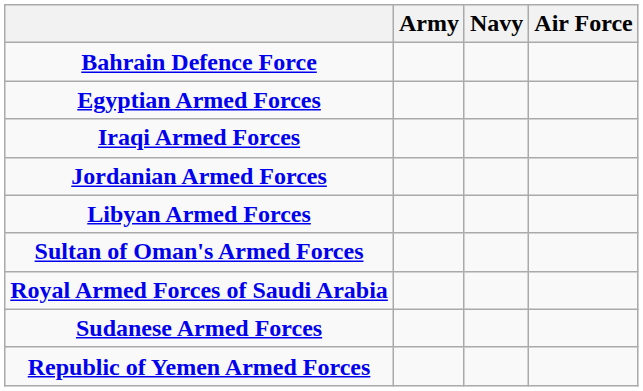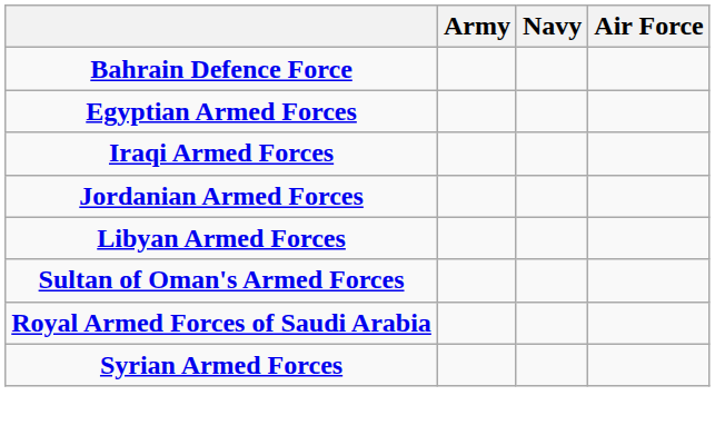- row: Sudanese Armed Forces
+ row: Syrian Armed Forces
- row: Republic of Yemen Armed Forces
